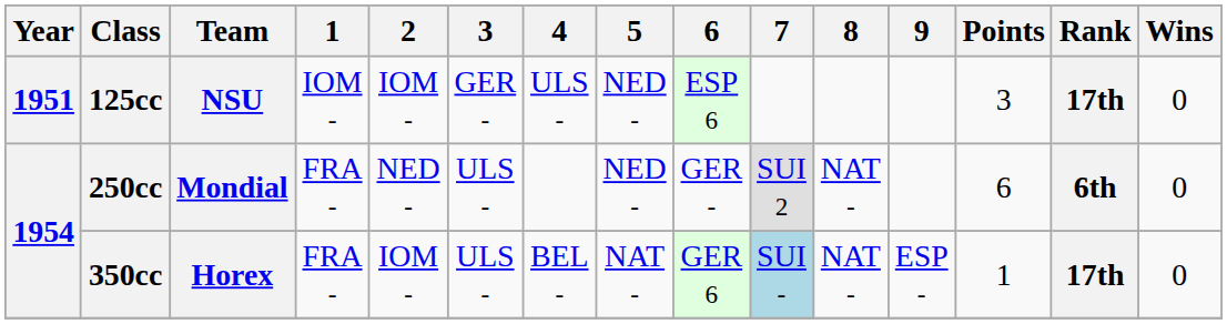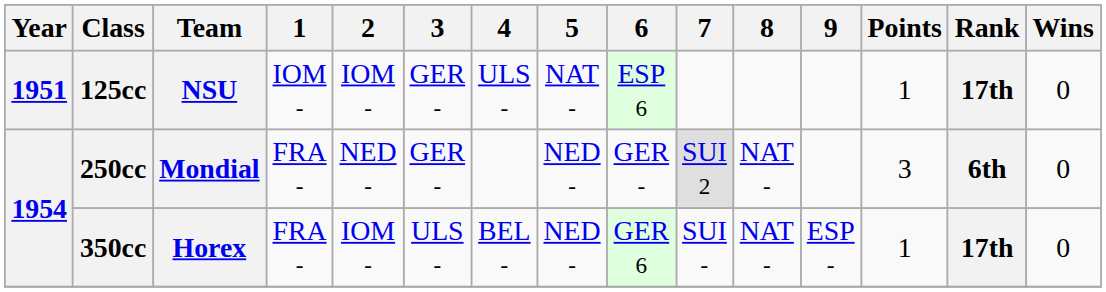125cc | 5: NED - -> NAT -
125cc | Points: 3 -> 1
250cc | 3: ULS - -> GER -
250cc | Points: 6 -> 3
350cc | 5: NAT - -> NED -
350cc | 7: lightblue background -> no background
